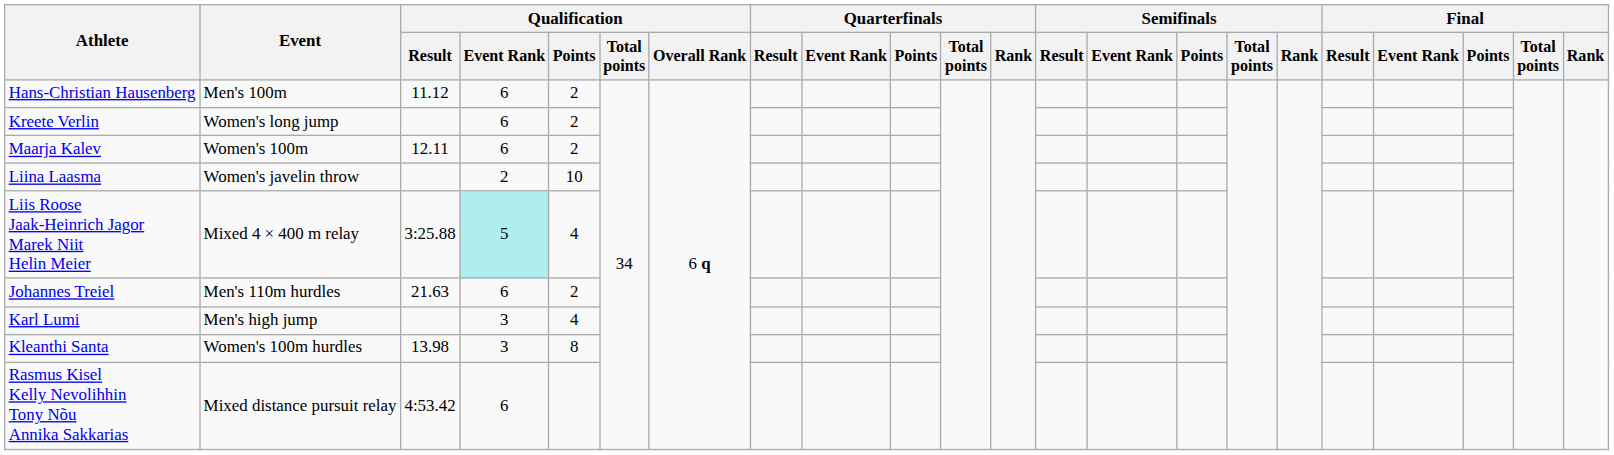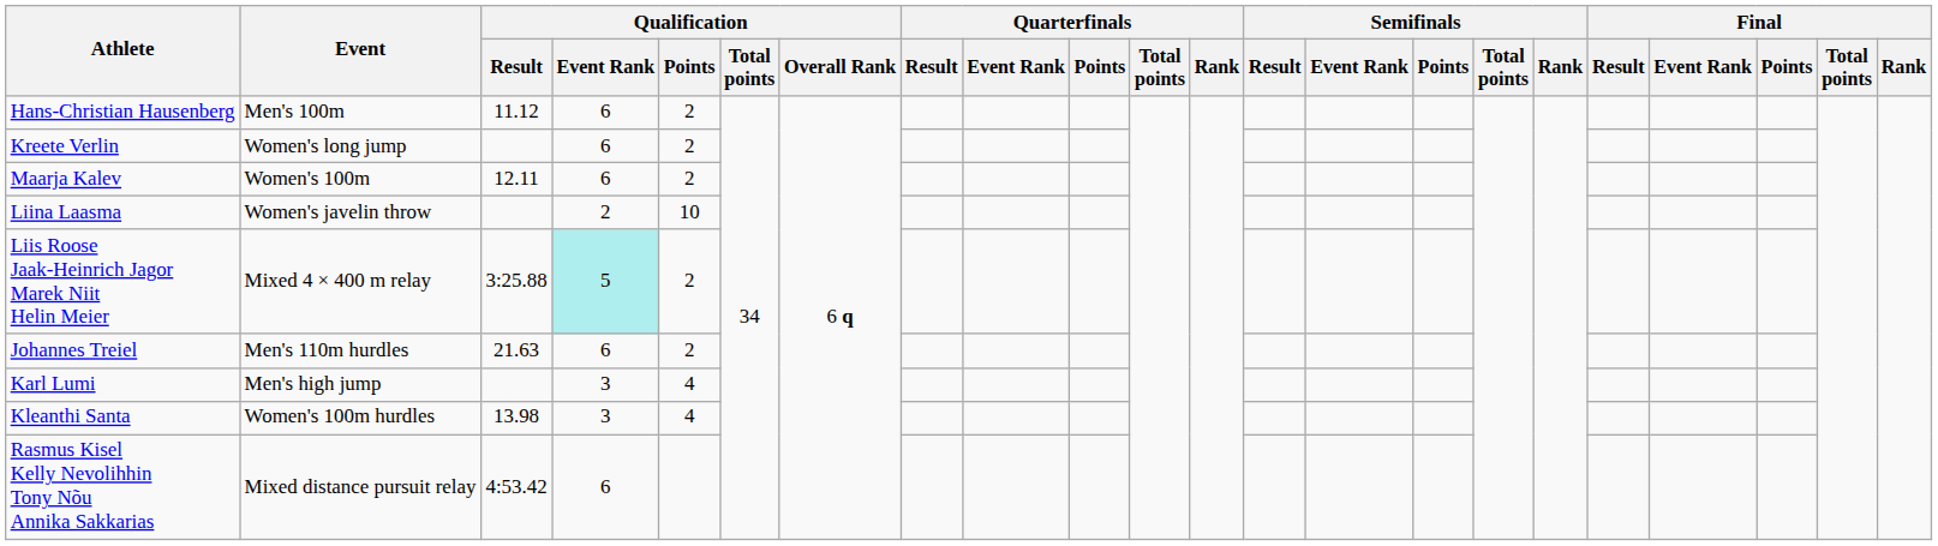Liis Roose Jaak-Heinrich Jagor Marek Niit Helin Meier | Qualification / Points: 4 -> 2
Kleanthi Santa | Qualification / Points: 8 -> 4
